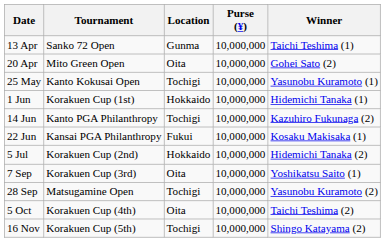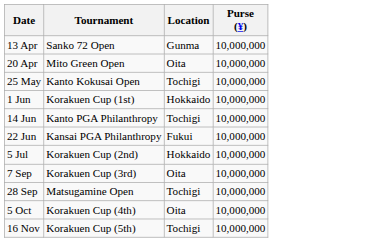- column: Winner | Taichi Teshima (1) | Gohei Sato (2) | Yasunobu Kuramoto (1) | Hidemichi Tanaka (1) | Kazuhiro Fukunaga (2) | Kosaku Makisaka (1) | Hidemichi Tanaka (2) | Yoshikatsu Saito (1) | Yasunobu Kuramoto (2) | Taichi Teshima (2) | Shingo Katayama (2)
